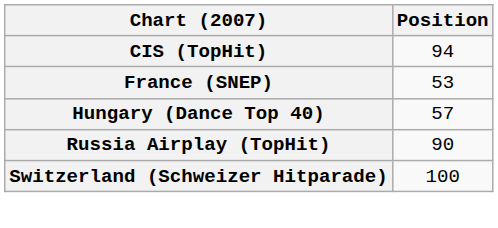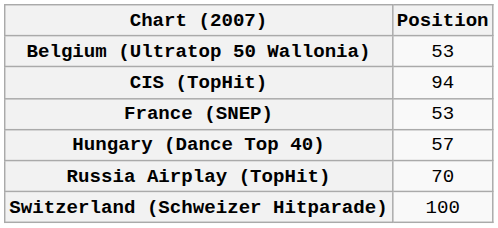+ row: Belgium (Ultratop 50 Wallonia) | 53
Russia Airplay (TopHit) | Position: 90 -> 70
